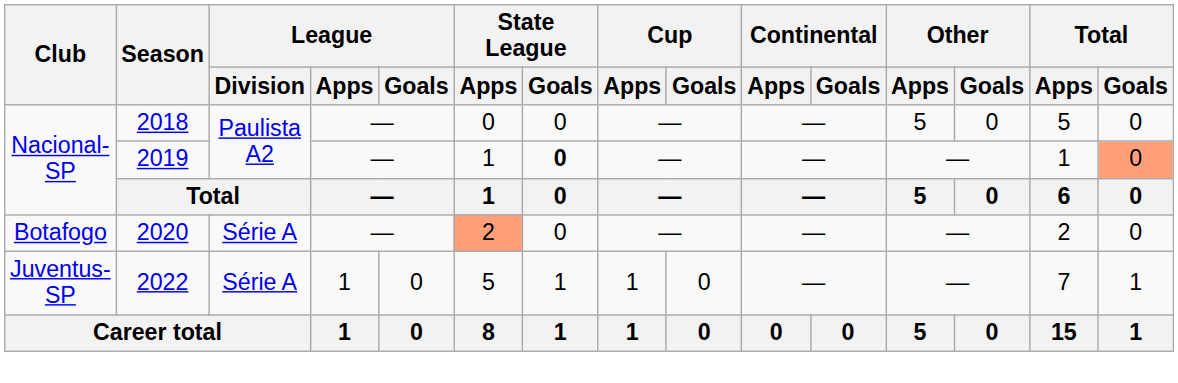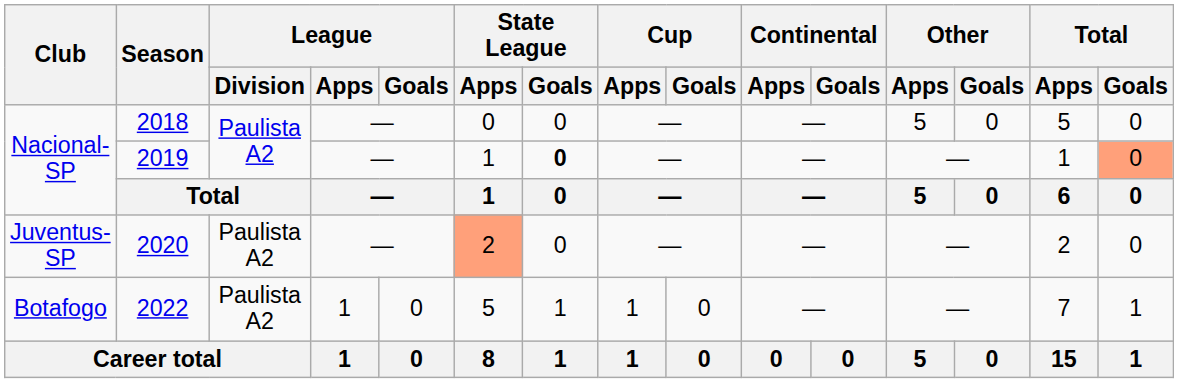2020 | Club: Botafogo -> Juventus-SP
2020 | League / Division: Série A -> Paulista A2
2022 | Club: Juventus-SP -> Botafogo
2022 | League / Division: Série A -> Paulista A2
